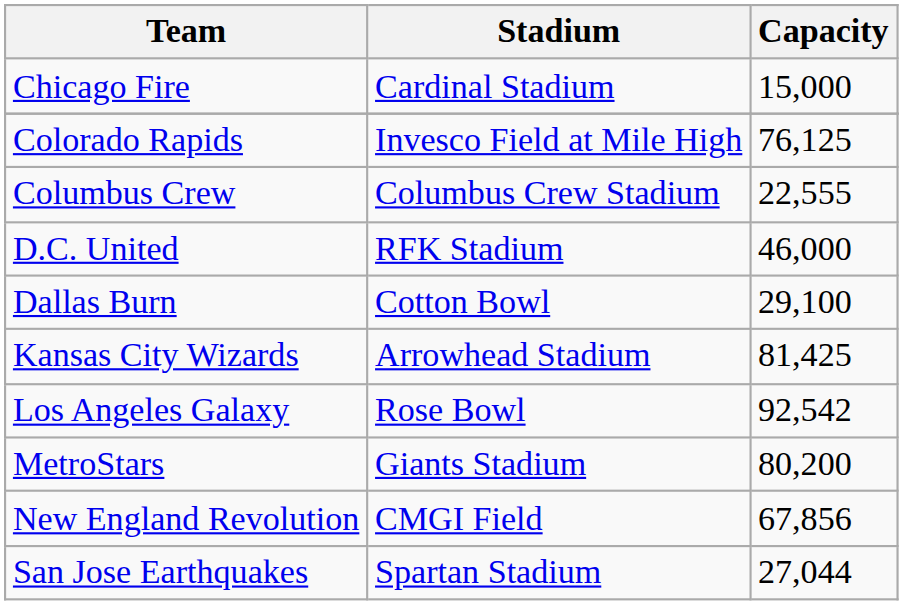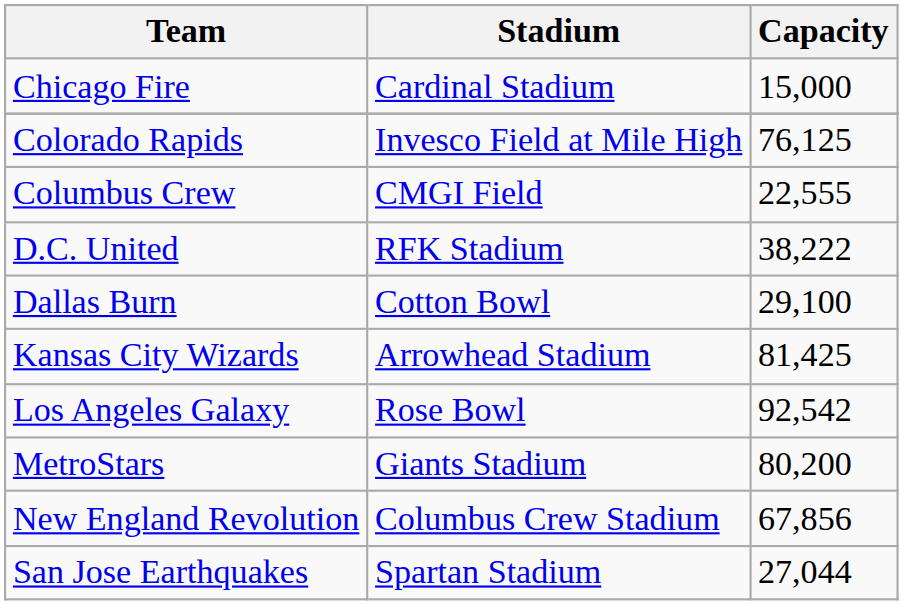Columbus Crew | Stadium: Columbus Crew Stadium -> CMGI Field
D.C. United | Capacity: 46,000 -> 38,222
New England Revolution | Stadium: CMGI Field -> Columbus Crew Stadium
